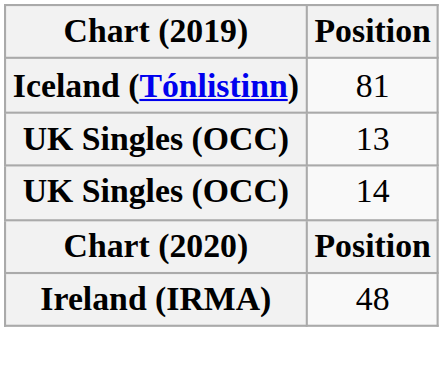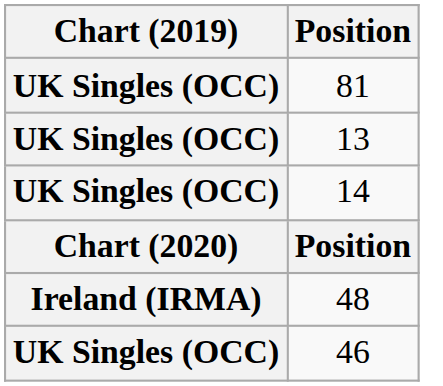81 | Chart (2019): Iceland (Tónlistinn) -> UK Singles (OCC)
+ row: UK Singles (OCC) | 46
